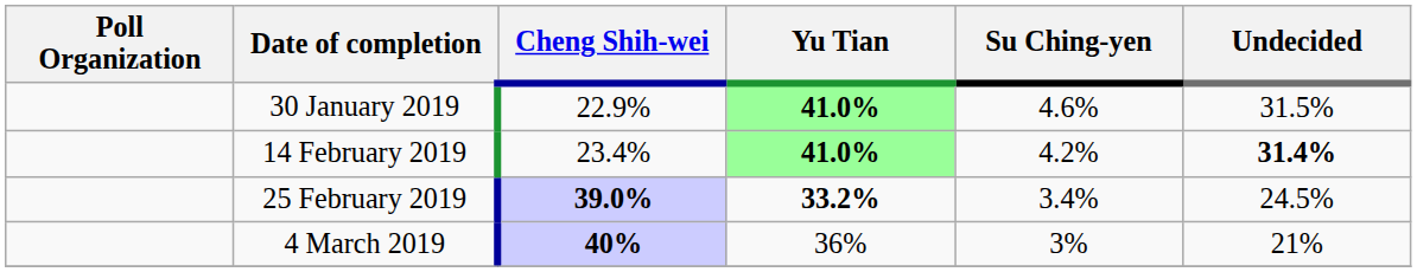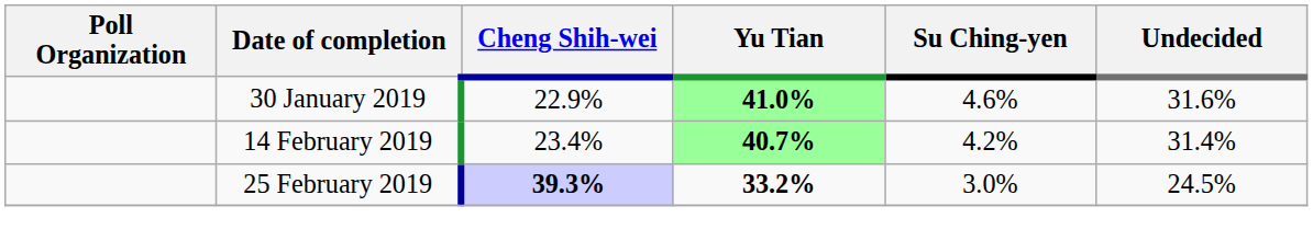30 January 2019 | Undecided: 31.5% -> 31.6%
14 February 2019 | Yu Tian: 41.0% -> 40.7%
14 February 2019 | Undecided: bold -> normal
25 February 2019 | Cheng Shih-wei: 39.0% -> 39.3%
25 February 2019 | Su Ching-yen: 3.4% -> 3.0%
- row: 4 March 2019 | 40% | 36% | 3% | 21%
